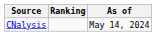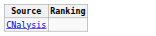- column: As of | May 14, 2024
